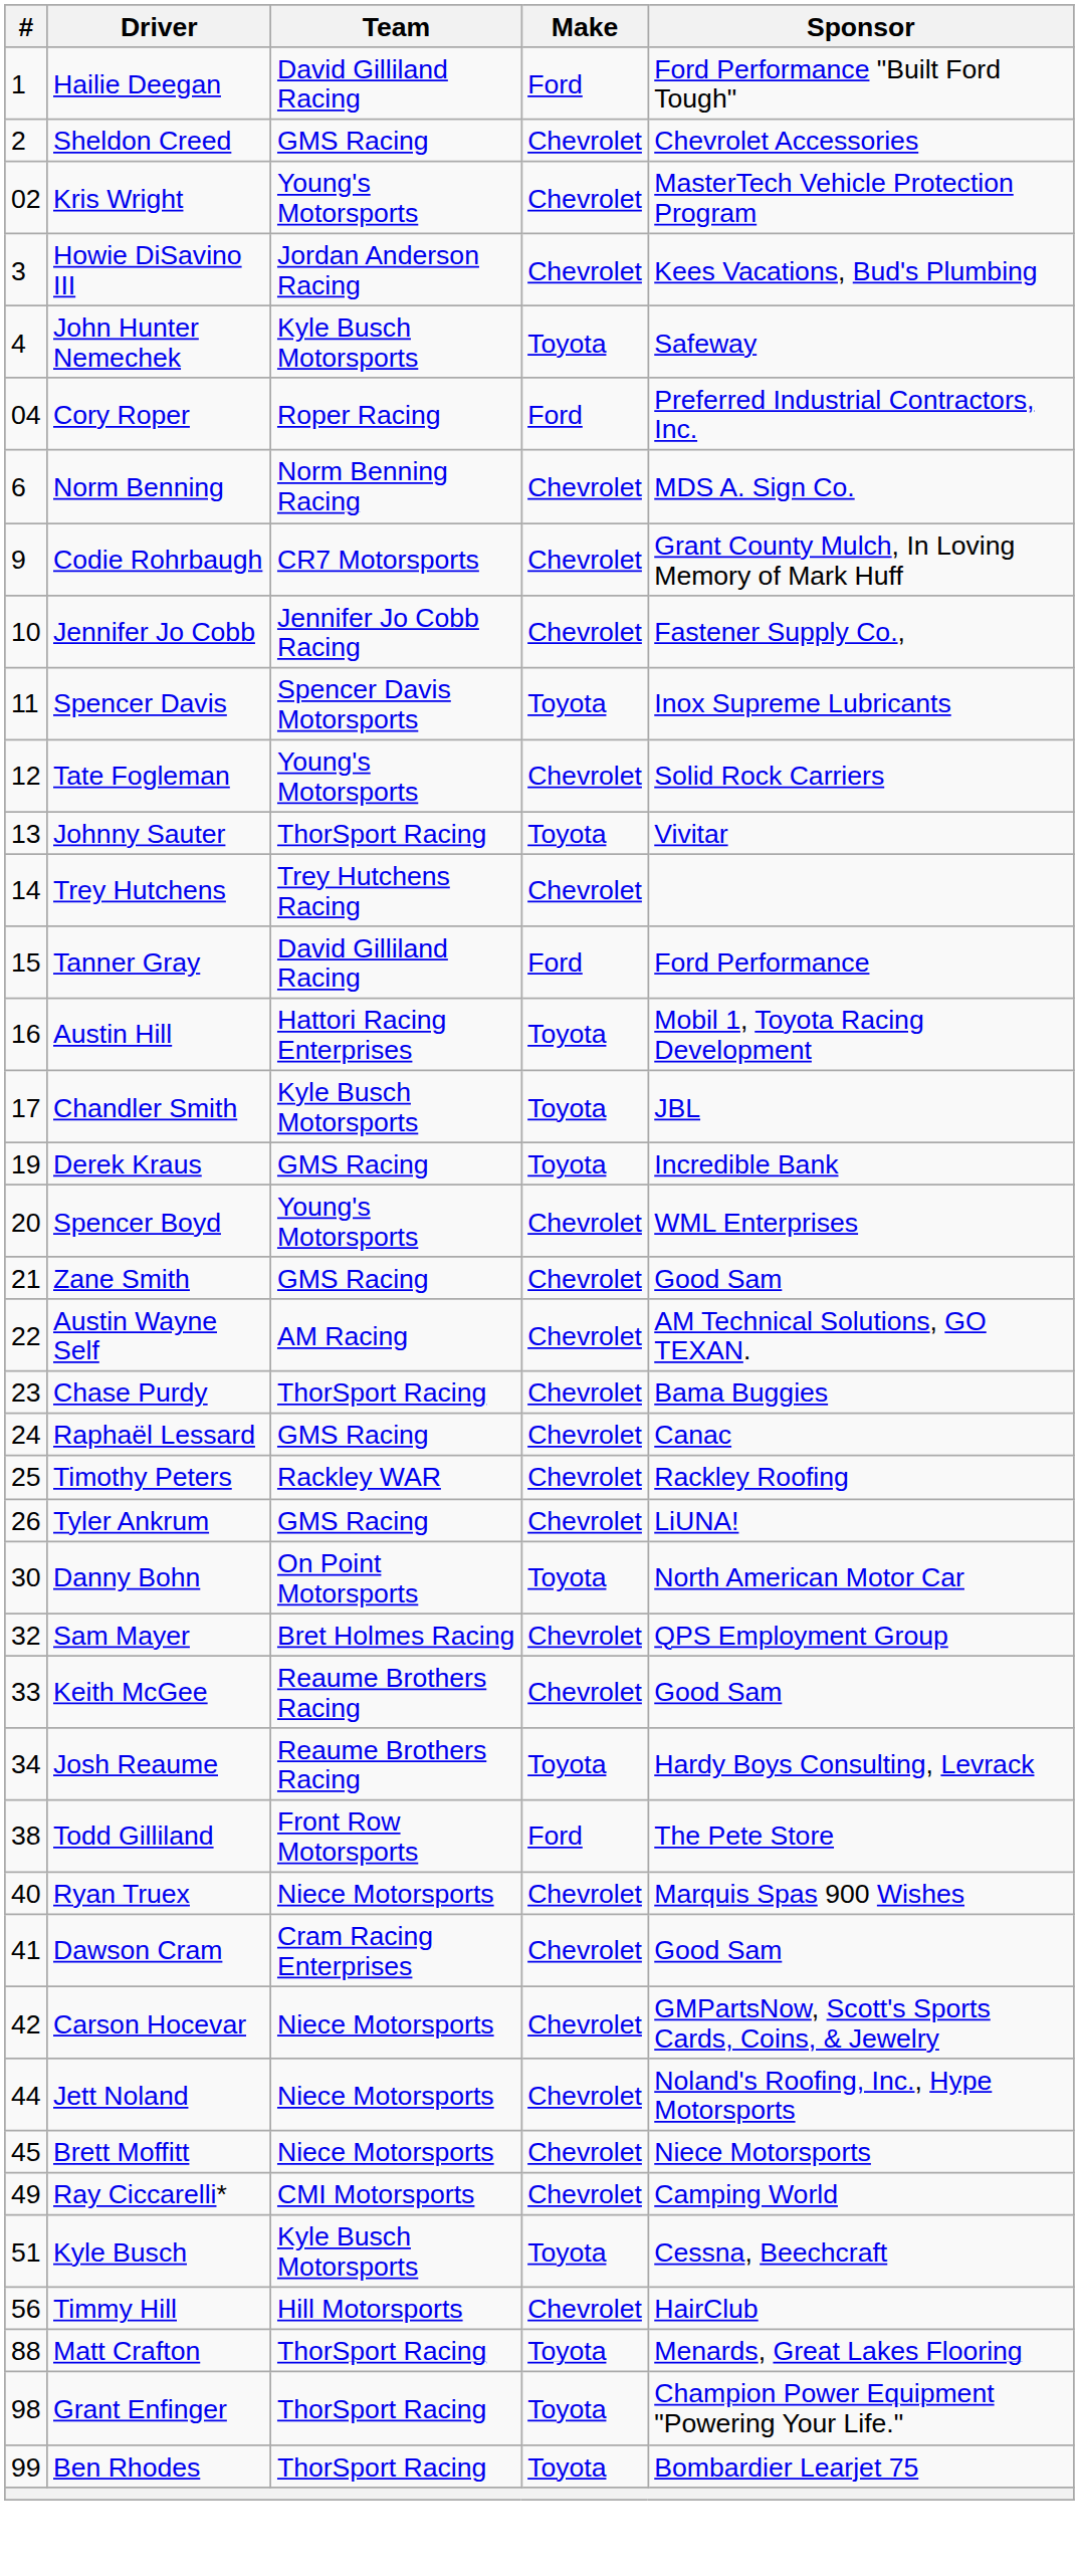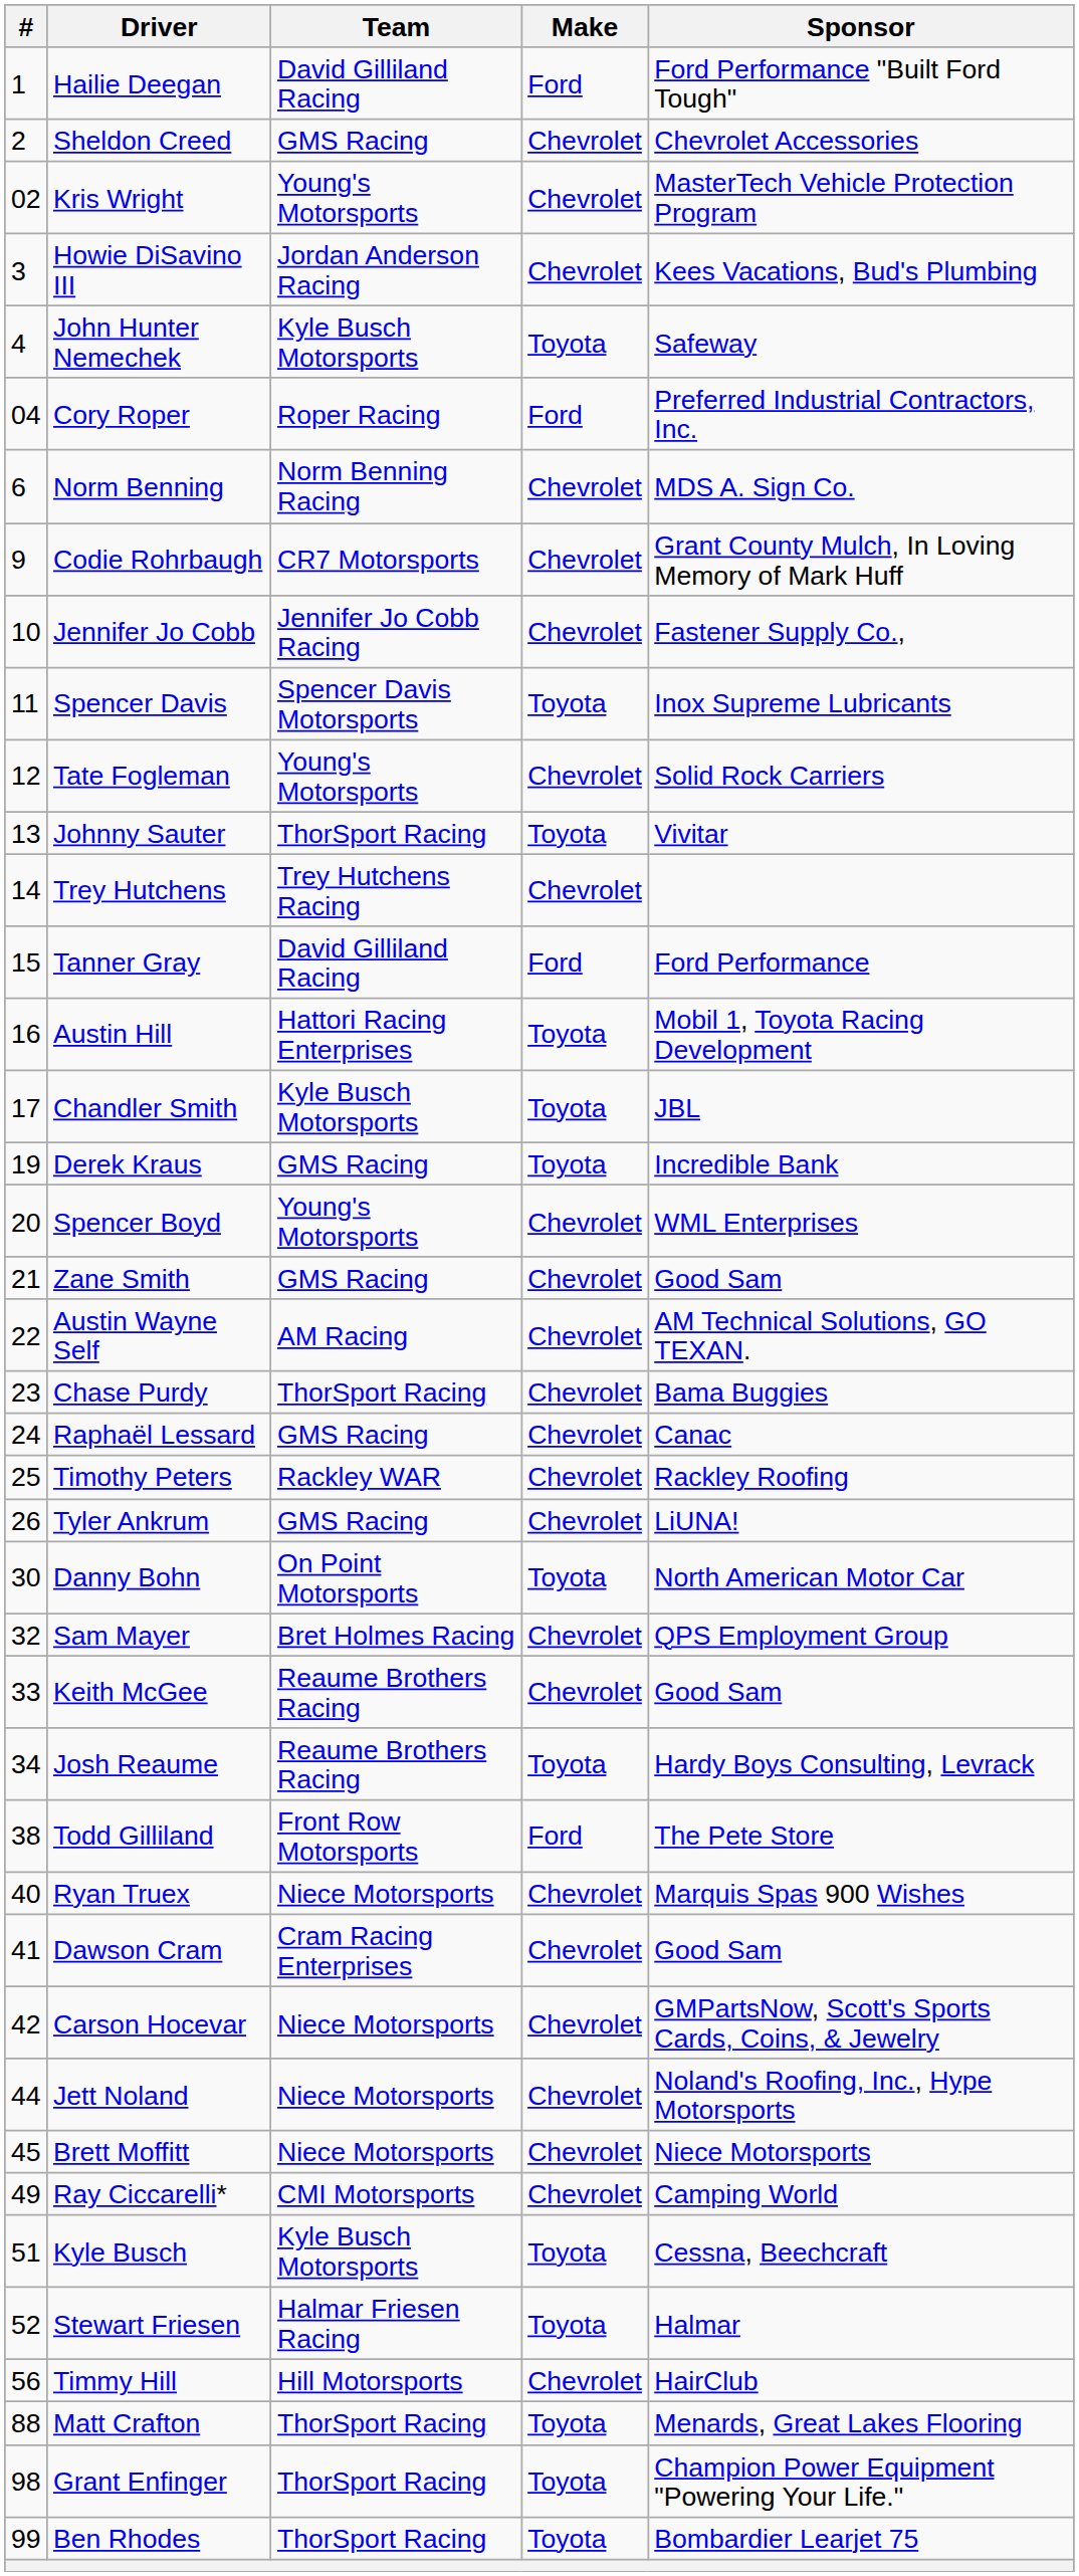+ row: 52 | Stewart Friesen | Halmar Friesen Racing | Toyota | Halmar
